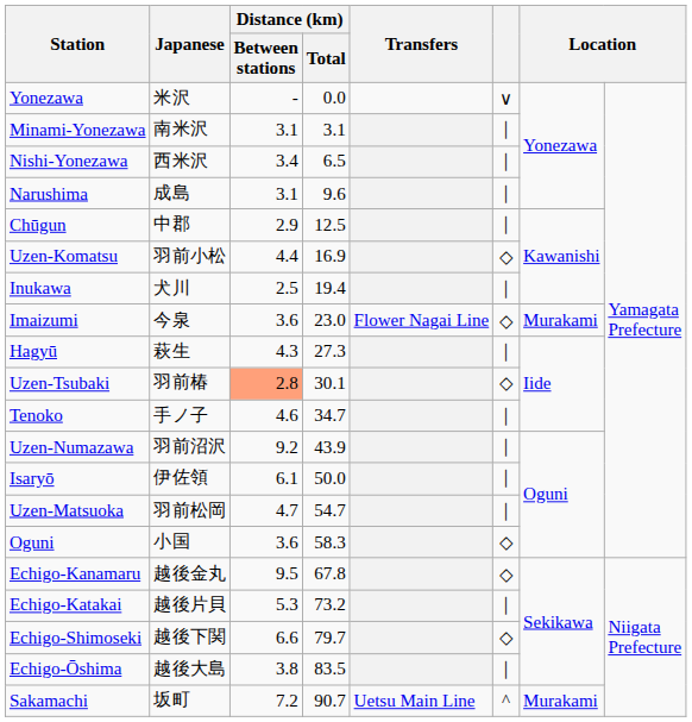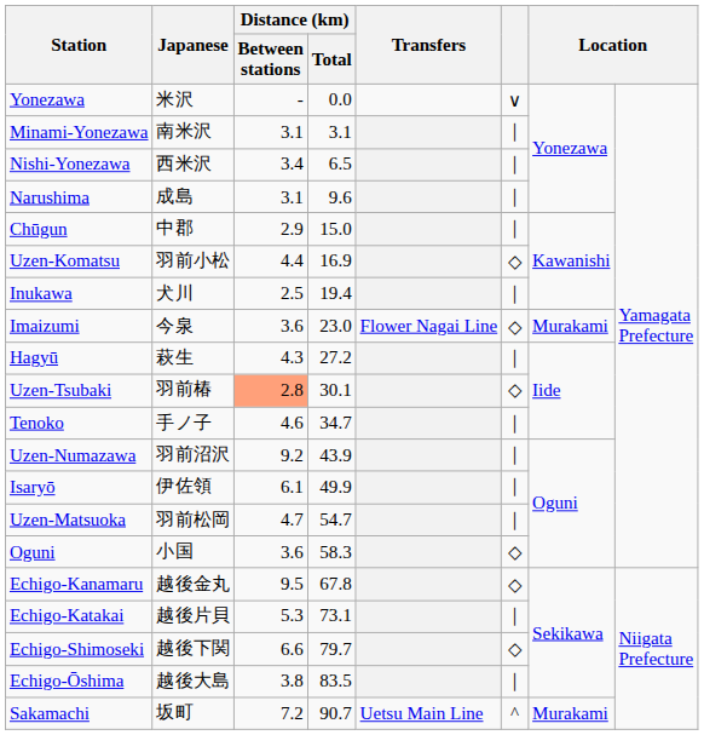Chūgun | Distance (km) / Total: 12.5 -> 15.0
Hagyū | Distance (km) / Total: 27.3 -> 27.2
Isaryō | Distance (km) / Total: 50.0 -> 49.9
Echigo-Katakai | Distance (km) / Total: 73.2 -> 73.1
